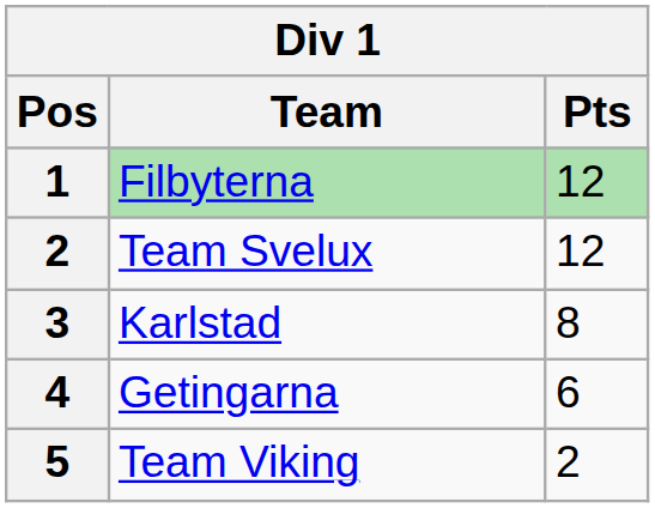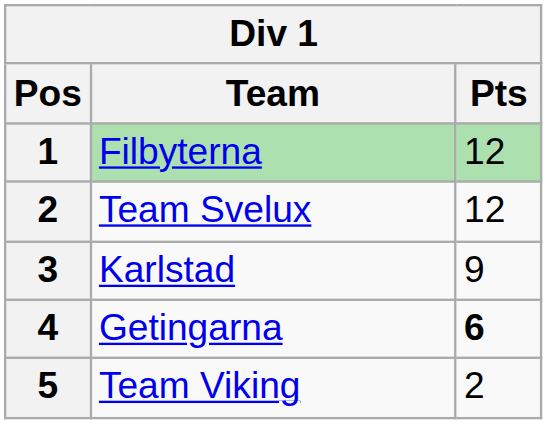Karlstad | Pts: 8 -> 9
Getingarna | Pts: normal -> bold
